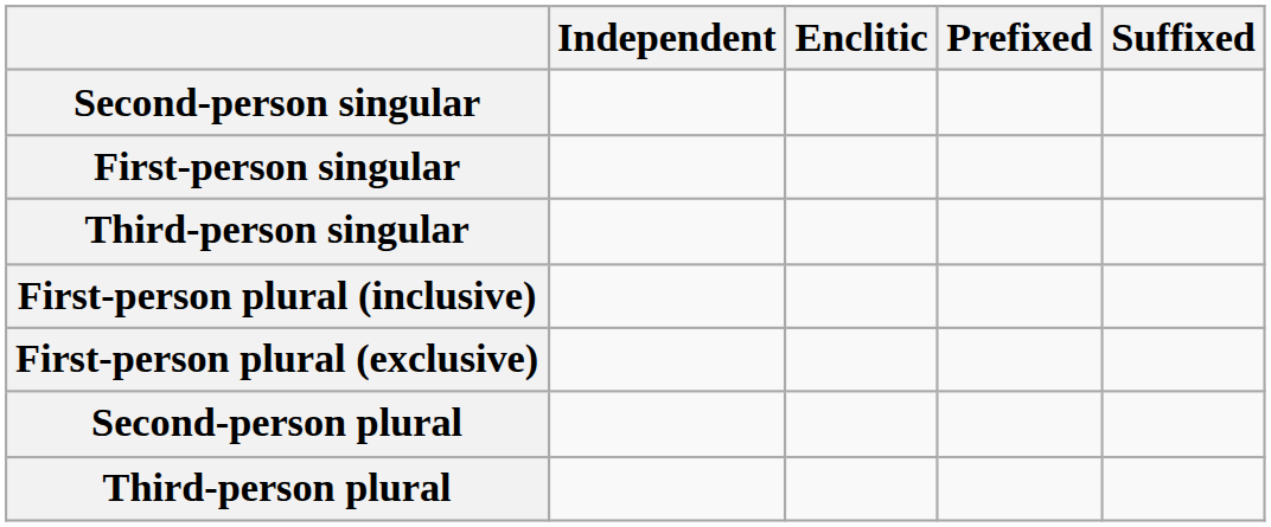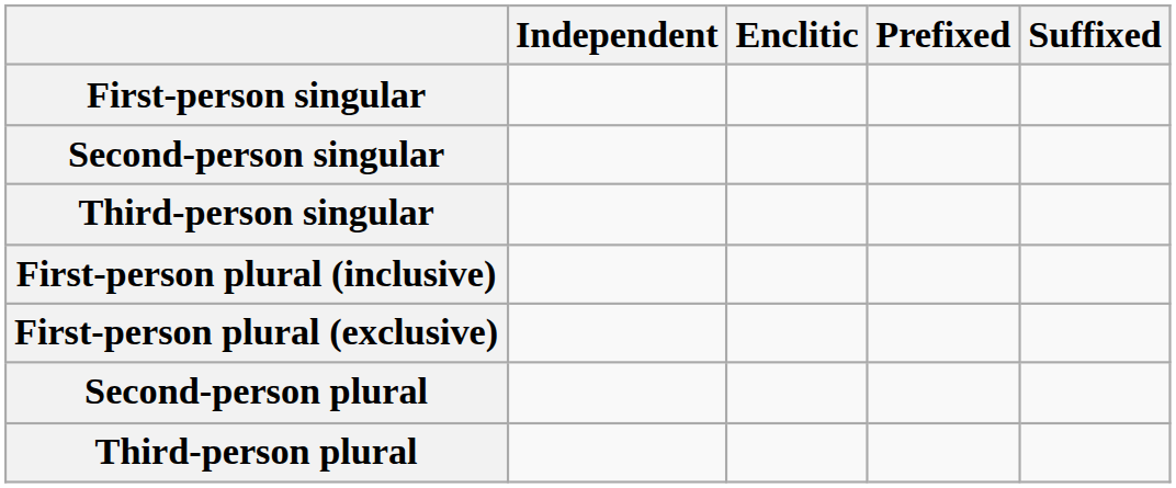rows swapped: First-person singular <-> Second-person singular
